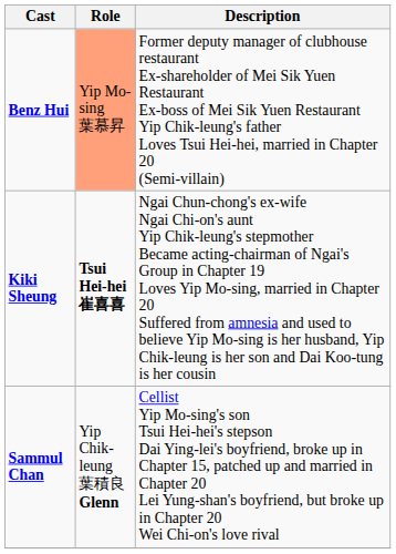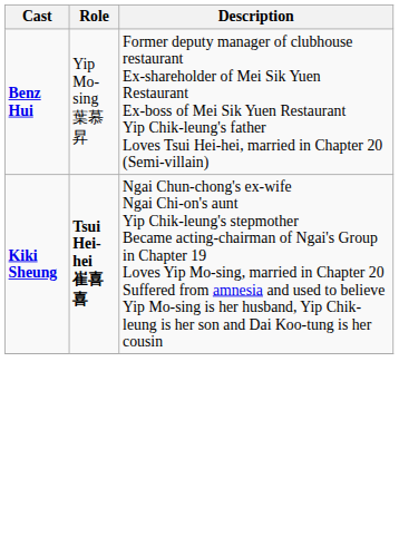Benz Hui | Role: lightsalmon background -> no background
- row: Sammul Chan | Yip Chik-leung 葉積良 Glenn | Cellist Yip Mo-sing's son Tsui Hei-hei's stepson Dai Ying-lei's boyfriend, broke up in Chapter 15, patched up and married in Chapter 20 Lei Yung-shan's boyfriend, but broke up in Chapter 20 Wei Chi-on's love rival
